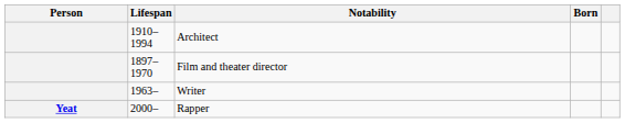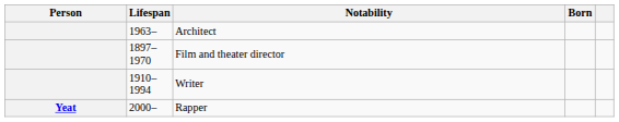Architect | Lifespan: 1910–1994 -> 1963–
Writer | Lifespan: 1963– -> 1910–1994
